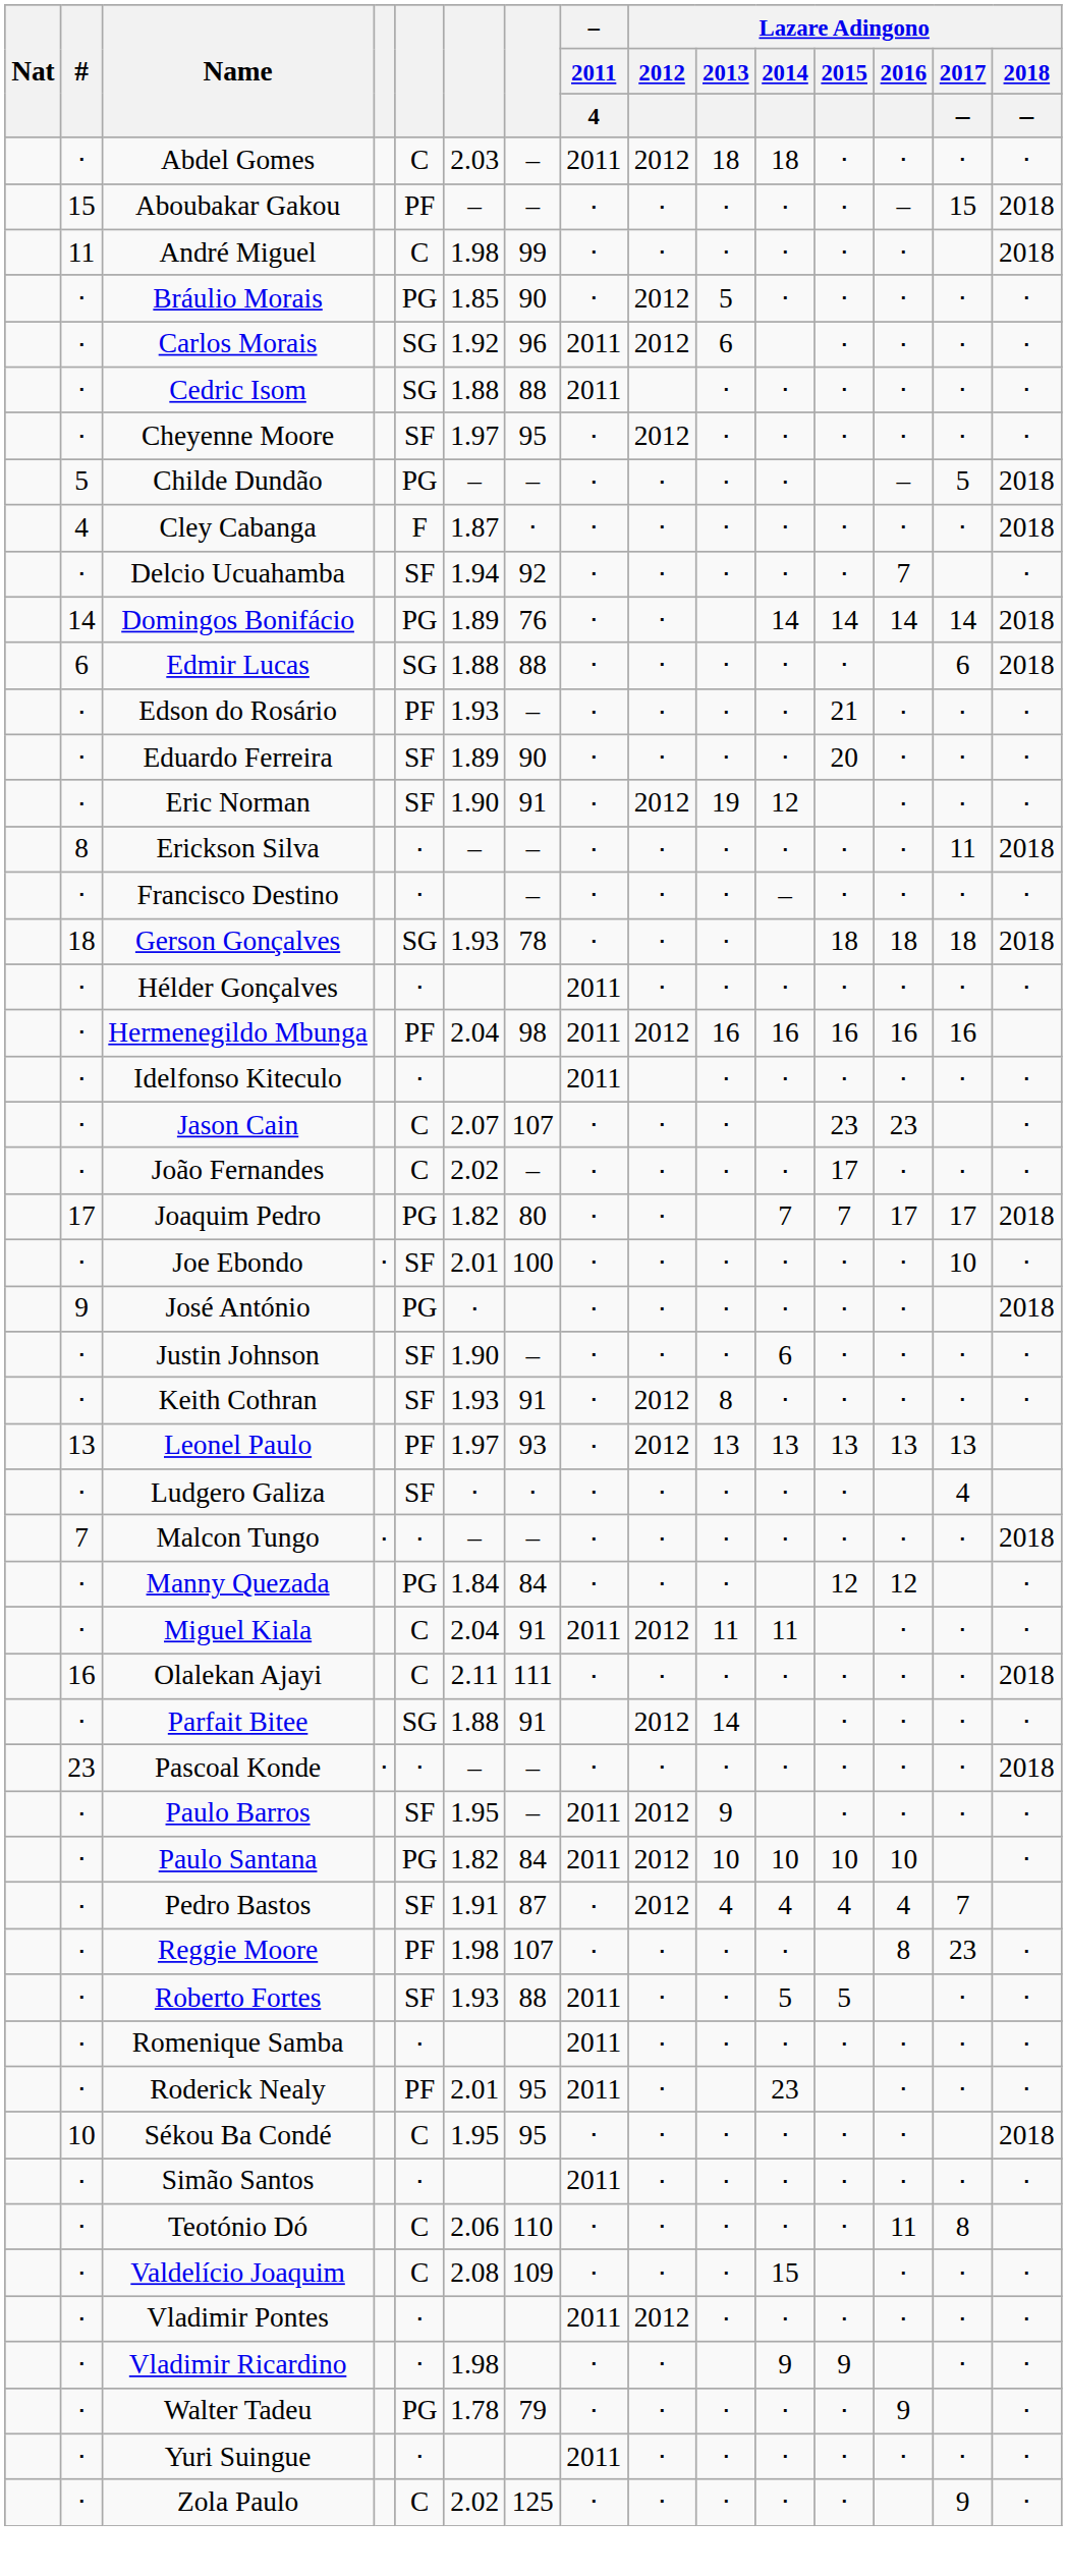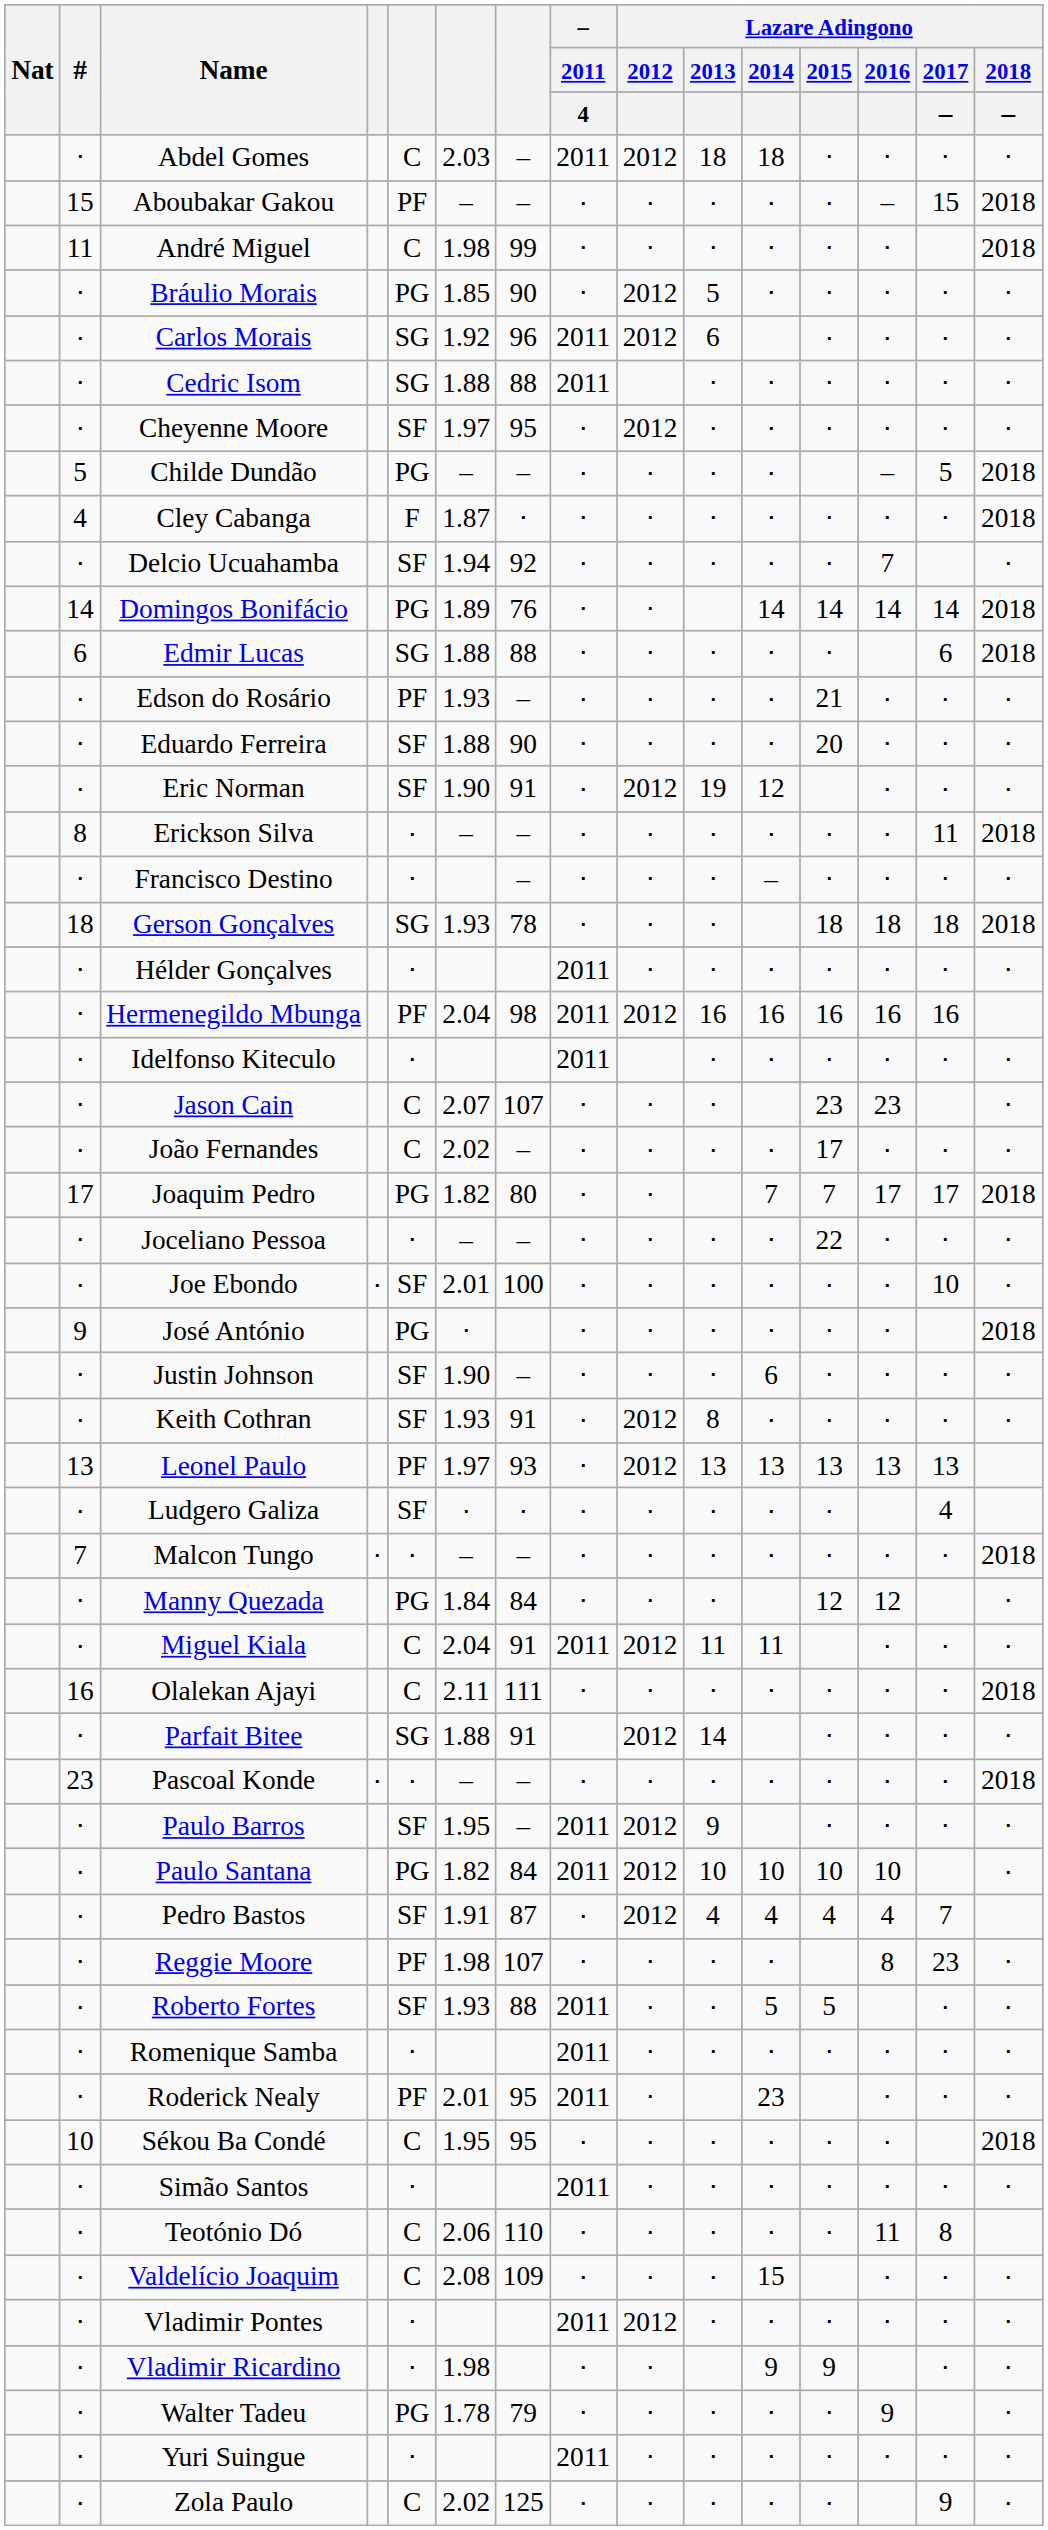Eduardo Ferreira | column 6: 1.89 -> 1.88
+ row: ⋅ | Joceliano Pessoa | ⋅ | – | – | ⋅ | ⋅ | ⋅ | ⋅ | 22 | ⋅ | ⋅ | ⋅
